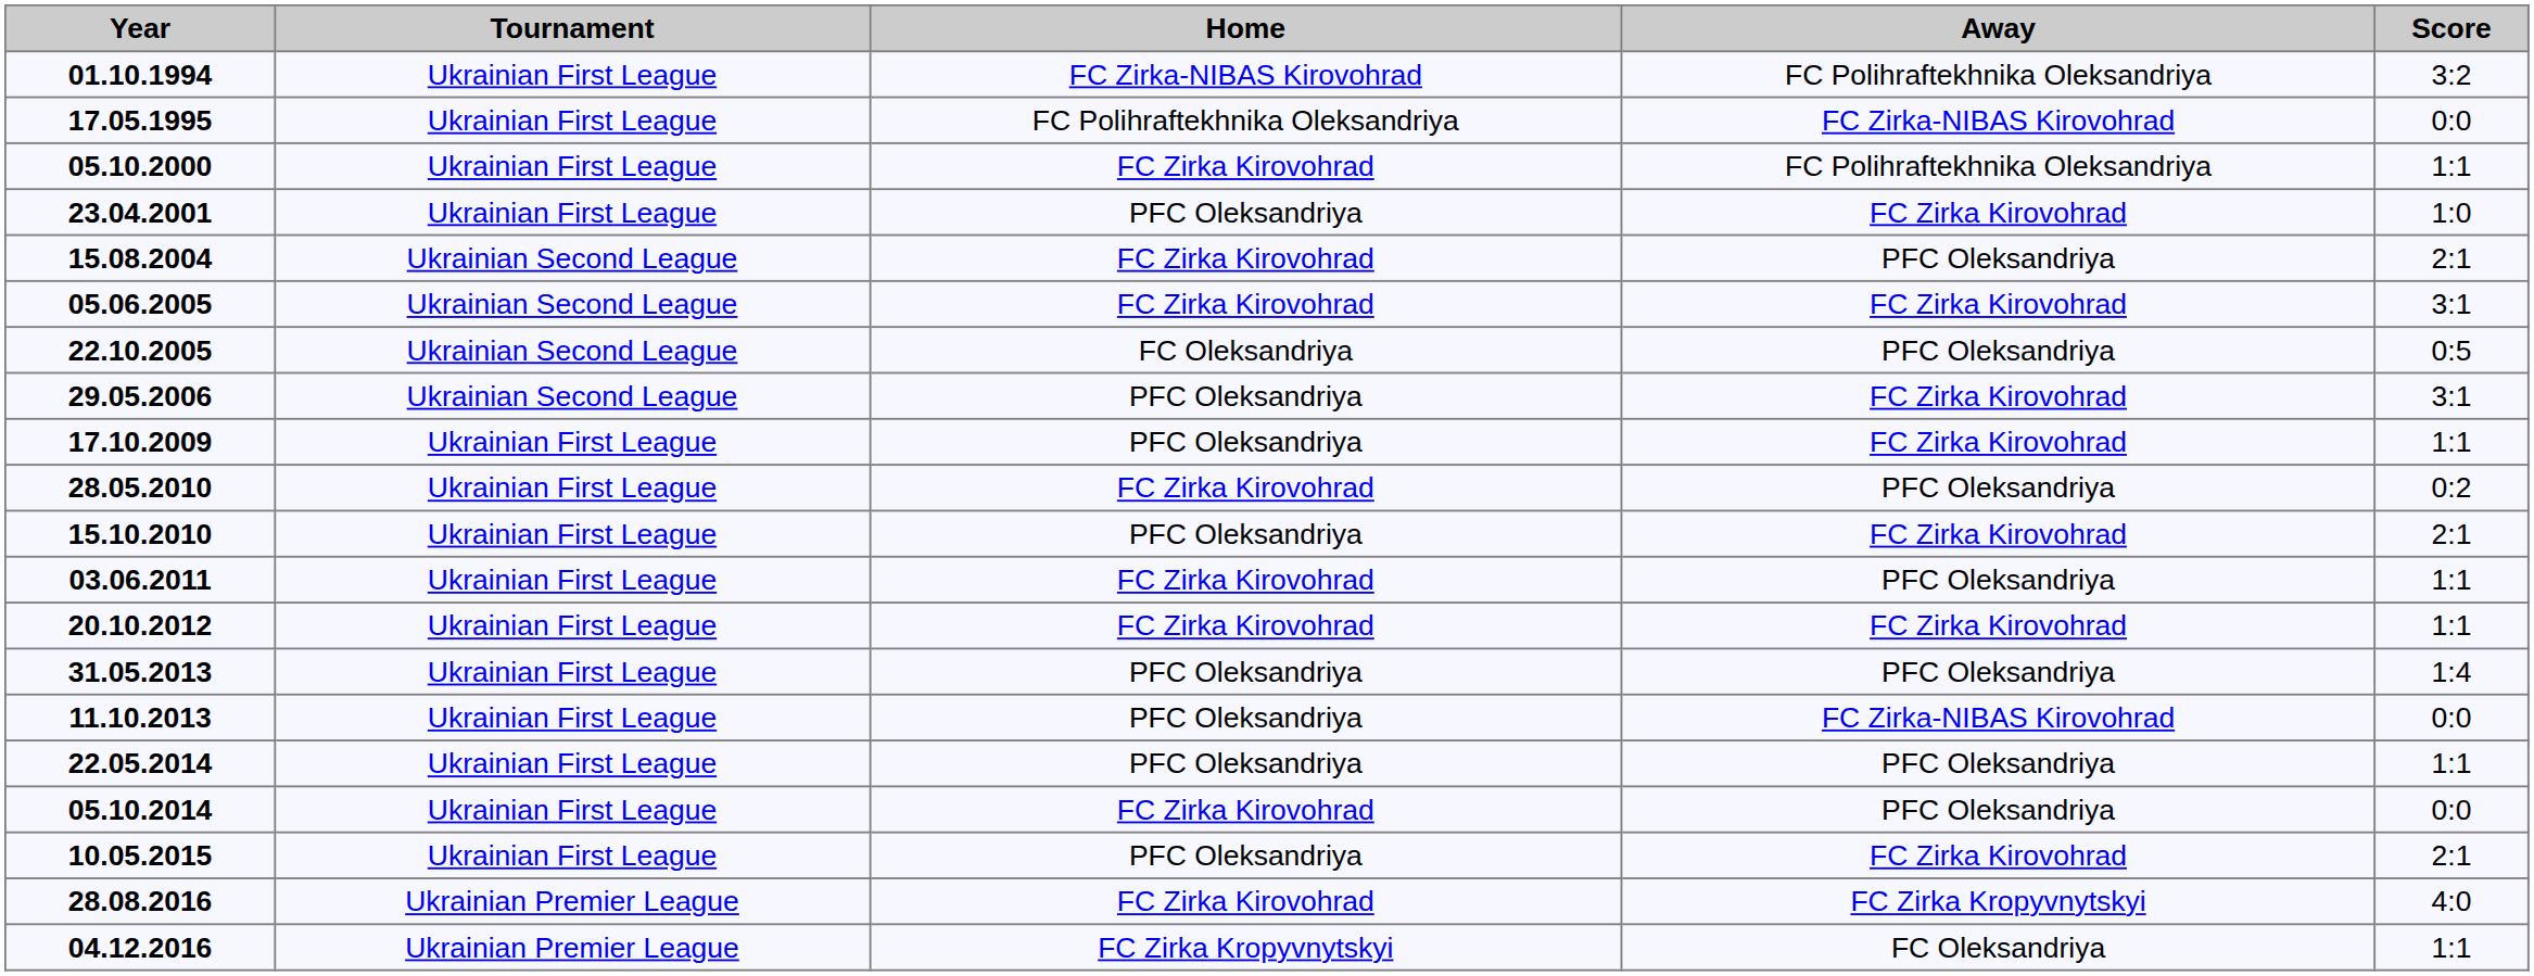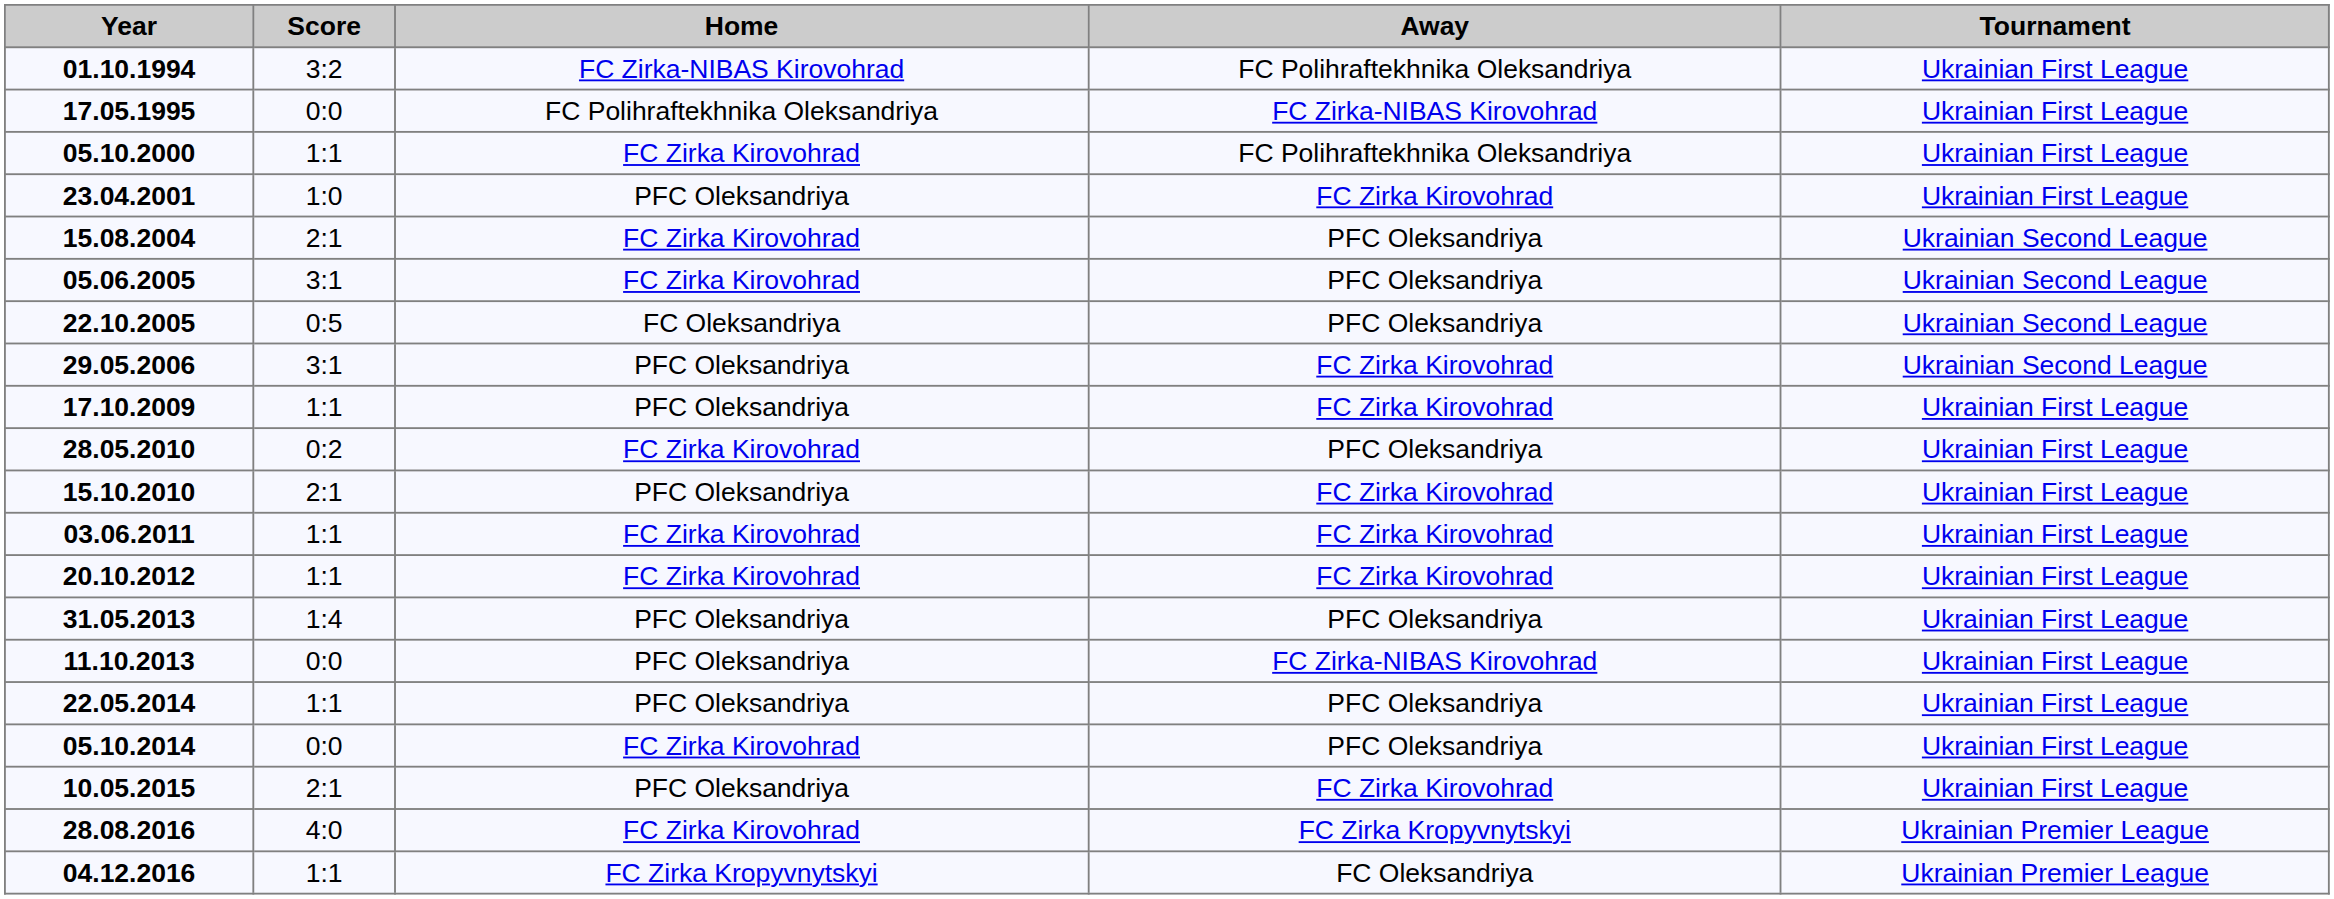columns swapped: Tournament <-> Score
05.06.2005 | Away: FC Zirka Kirovohrad -> PFC Oleksandriya
03.06.2011 | Away: PFC Oleksandriya -> FC Zirka Kirovohrad
